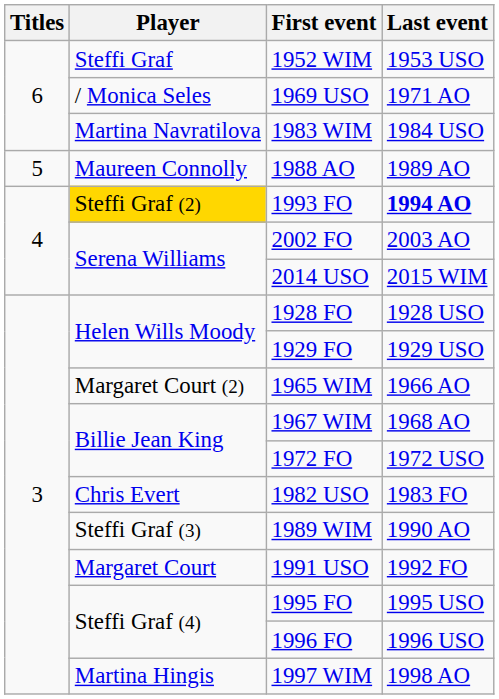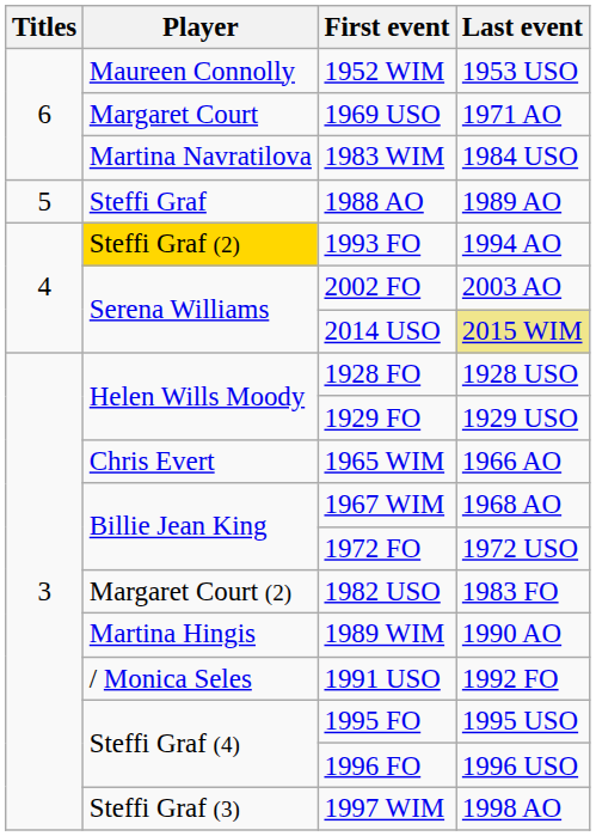1952 WIM | Player: Steffi Graf -> Maureen Connolly
1969 USO | Player: / Monica Seles -> Margaret Court
1988 AO | Player: Maureen Connolly -> Steffi Graf
1993 FO | Last event: bold -> normal
2014 USO | Last event: no background -> khaki background
1965 WIM | Player: Margaret Court (2) -> Chris Evert
1982 USO | Player: Chris Evert -> Margaret Court (2)
1989 WIM | Player: Steffi Graf (3) -> Martina Hingis
1991 USO | Player: Margaret Court -> / Monica Seles
1997 WIM | Player: Martina Hingis -> Steffi Graf (3)
